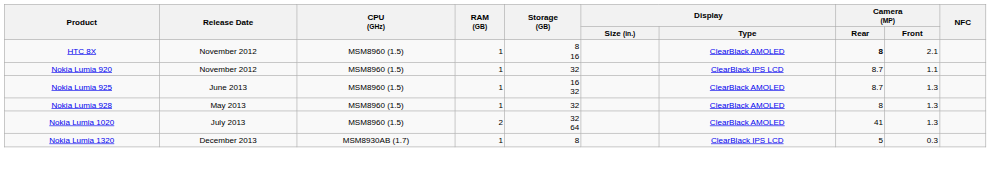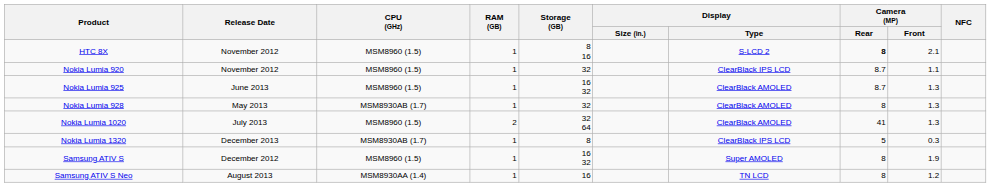HTC 8X | Display / Type: ClearBlack AMOLED -> S-LCD 2
Nokia Lumia 928 | CPU (GHz): MSM8960 (1.5) -> MSM8930AB (1.7)
+ row: Samsung ATIV S | December 2012 | MSM8960 (1.5) | 1 | 16 32 | Super AMOLED | 8 | 1.9
+ row: Samsung ATIV S Neo | August 2013 | MSM8930AA (1.4) | 1 | 16 | TN LCD | 8 | 1.2
